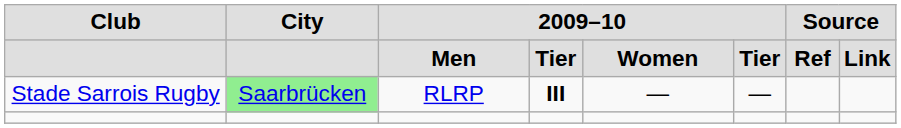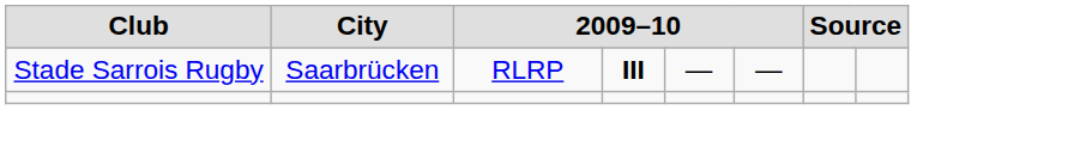- row: Men | Tier | Women | Tier | Ref | Link
RLRP | City: lightgreen background -> no background
